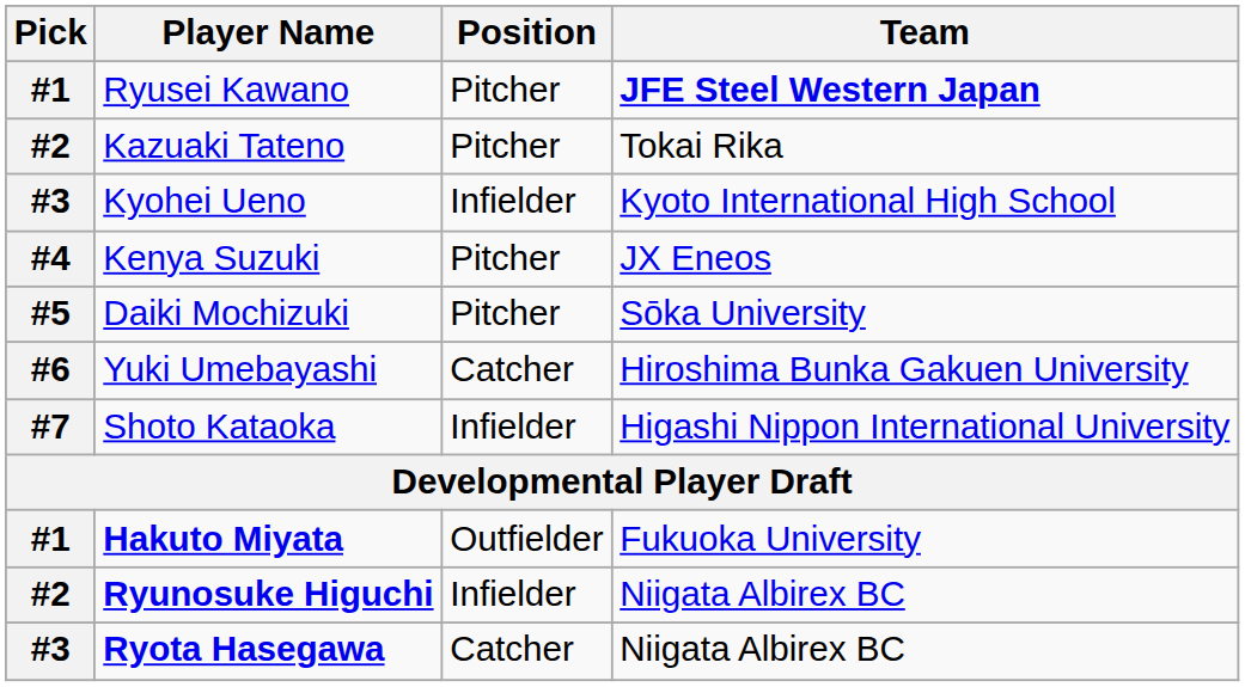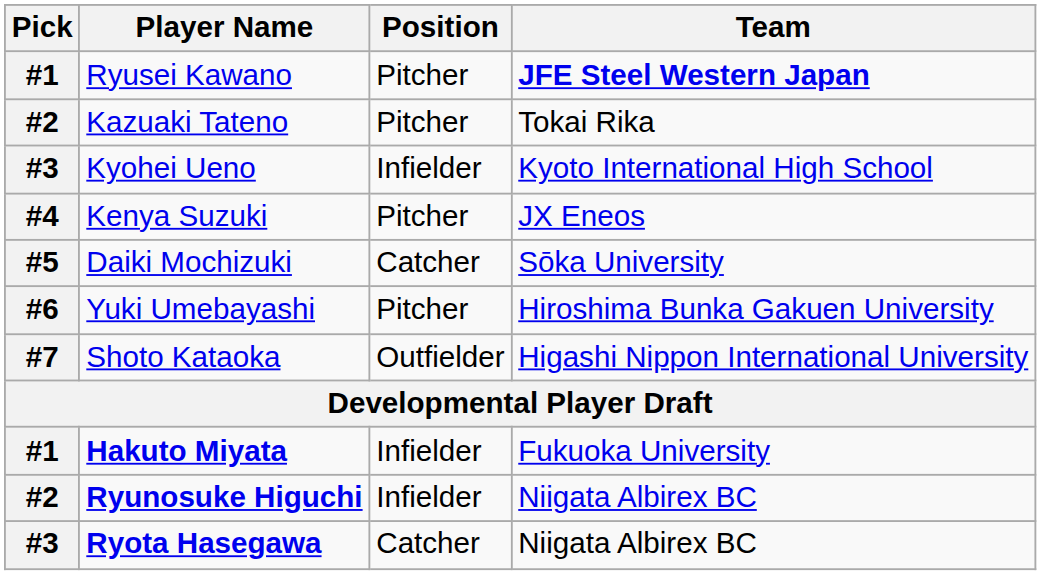Daiki Mochizuki | Position: Pitcher -> Catcher
Yuki Umebayashi | Position: Catcher -> Pitcher
Shoto Kataoka | Position: Infielder -> Outfielder
Hakuto Miyata | Position: Outfielder -> Infielder
